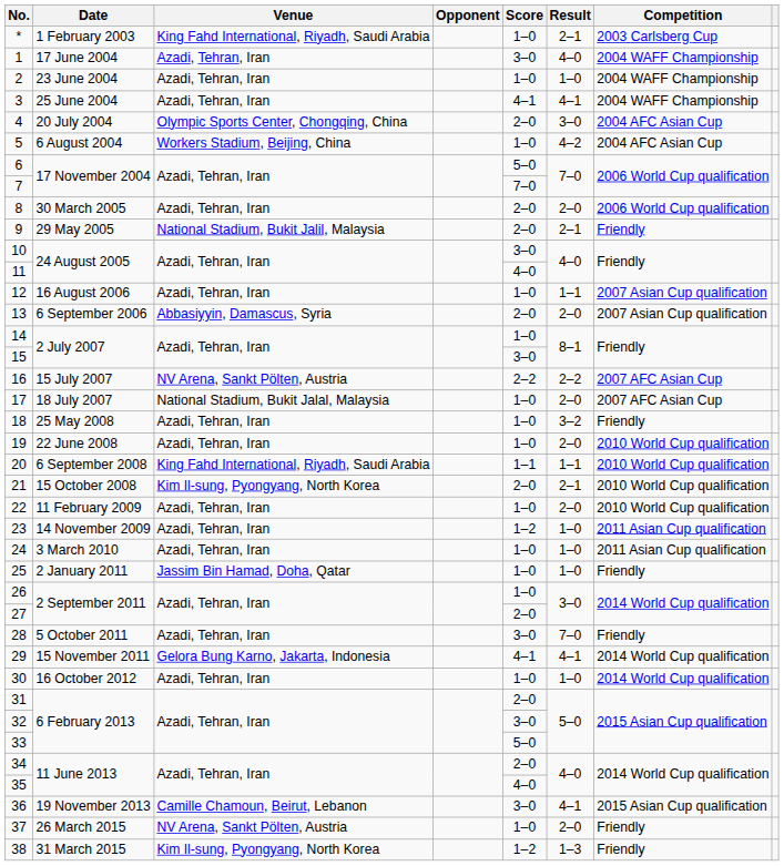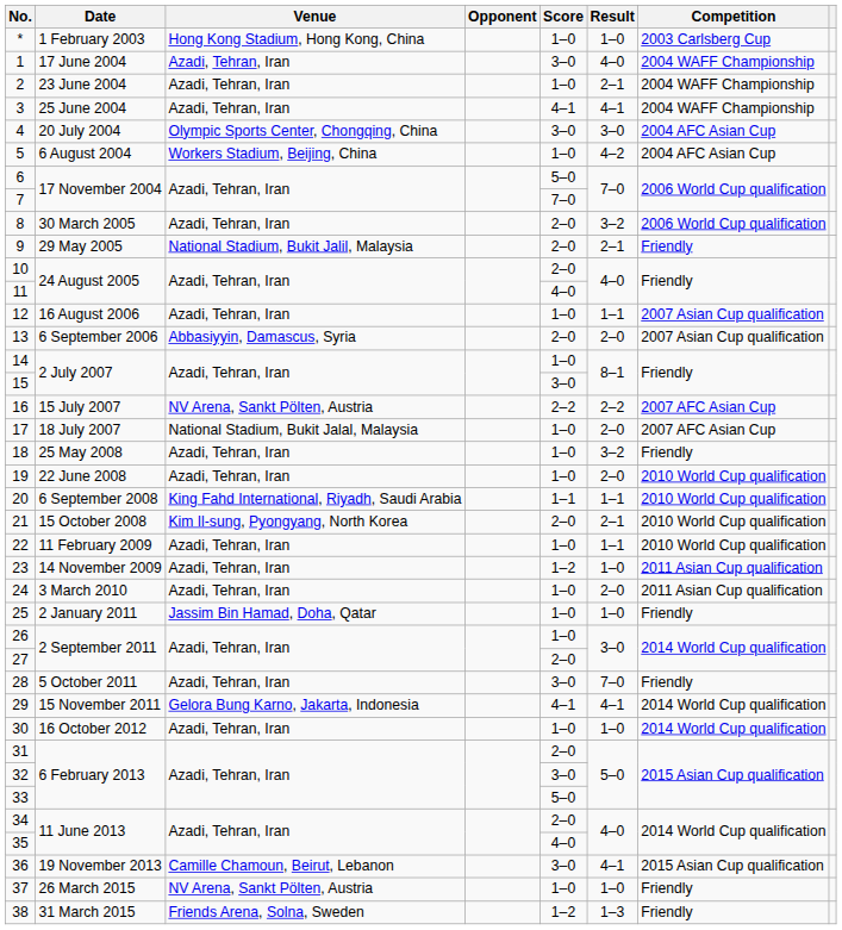* | Venue: King Fahd International, Riyadh, Saudi Arabia -> Hong Kong Stadium, Hong Kong, China
* | Result: 2–1 -> 1–0
2 | Result: 1–0 -> 2–1
4 | Score: 2–0 -> 3–0
8 | Result: 2–0 -> 3–2
10 | Score: 3–0 -> 2–0
22 | Result: 2–0 -> 1–1
24 | Result: 1–0 -> 2–0
37 | Result: 2–0 -> 1–0
38 | Venue: Kim Il-sung, Pyongyang, North Korea -> Friends Arena, Solna, Sweden
